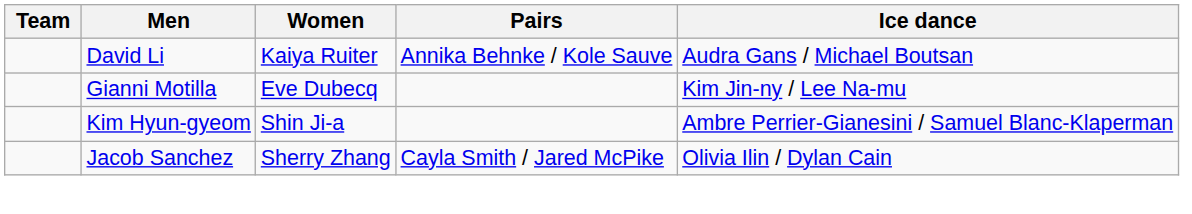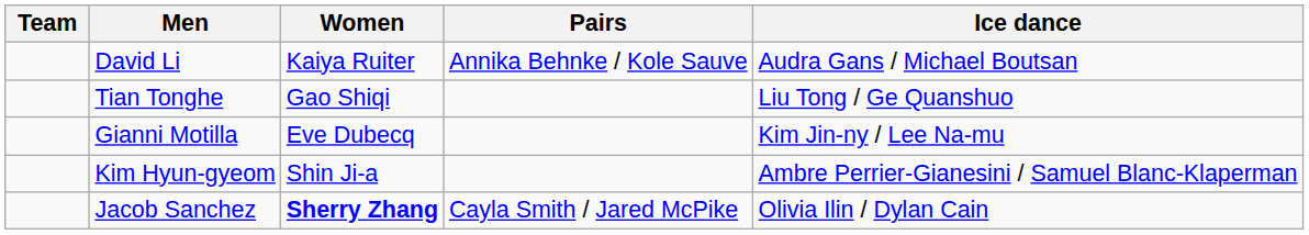+ row: Tian Tonghe | Gao Shiqi | Liu Tong / Ge Quanshuo
Jacob Sanchez | Women: normal -> bold
